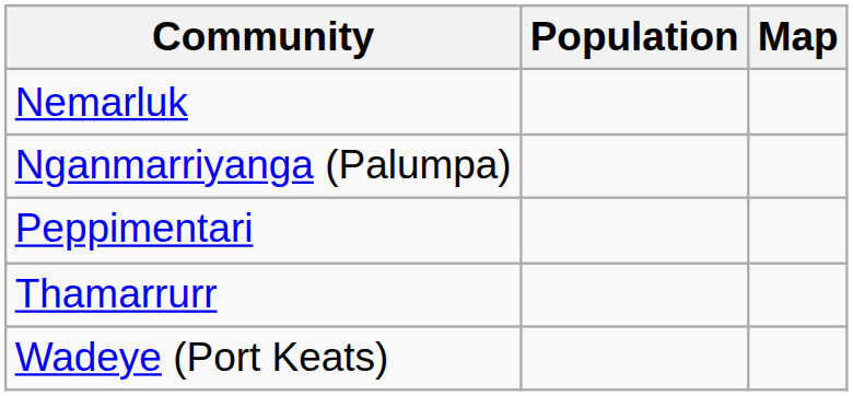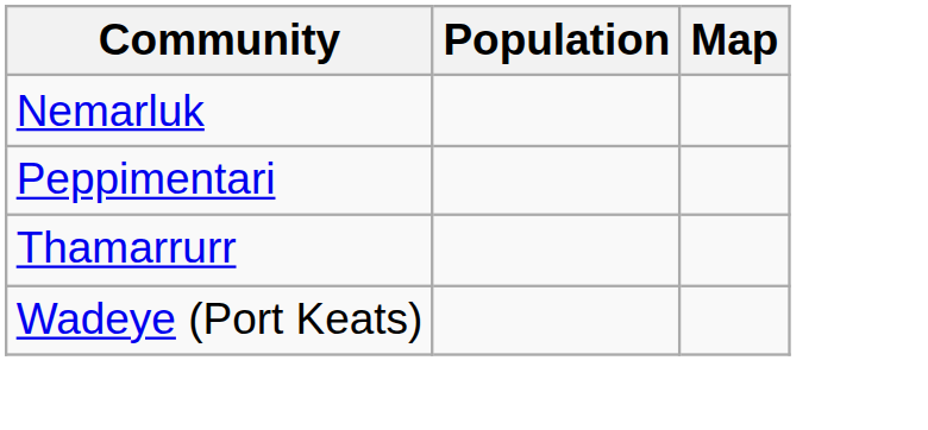- row: Nganmarriyanga (Palumpa)
